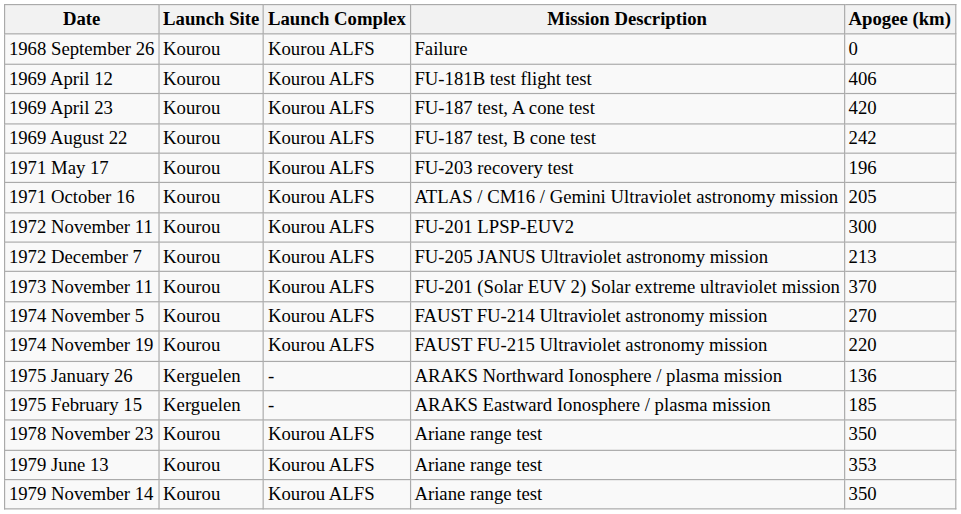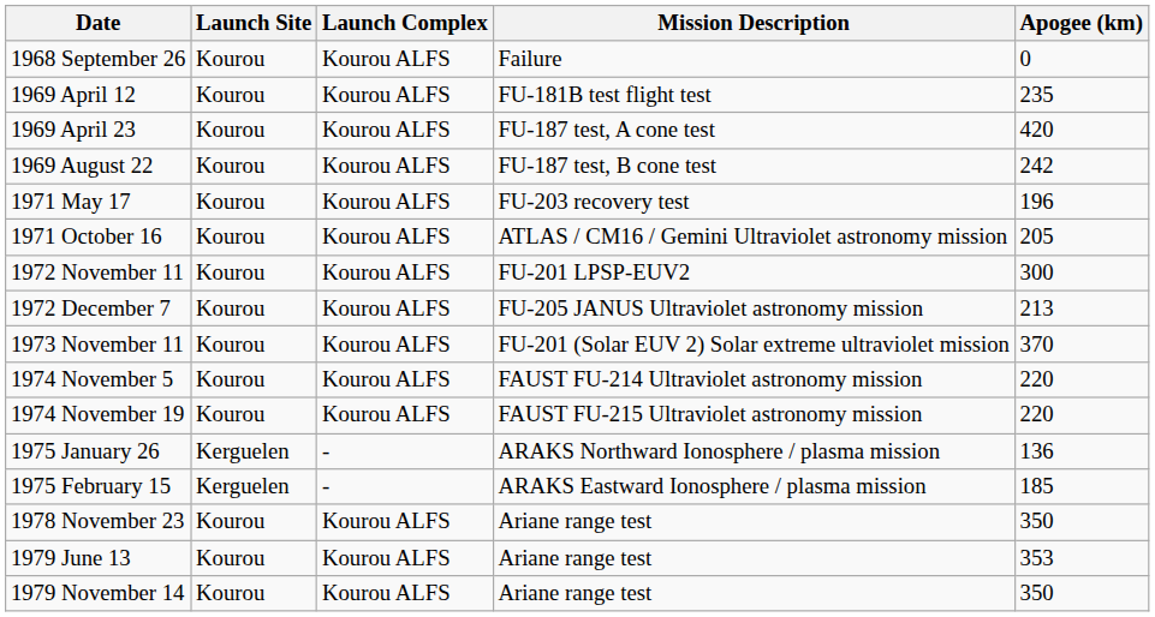1969 April 12 | Apogee (km): 406 -> 235
1974 November 5 | Apogee (km): 270 -> 220
